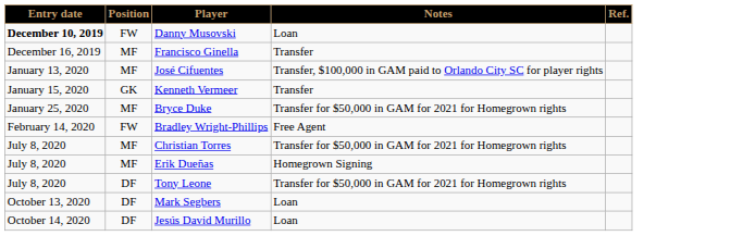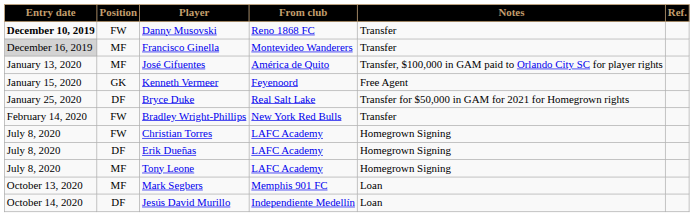+ column: From club | Reno 1868 FC | Montevideo Wanderers | América de Quito | Feyenoord | Real Salt Lake | New York Red Bulls | LAFC Academy | LAFC Academy | LAFC Academy | Memphis 901 FC | Independiente Medellín
Danny Musovski | Notes: Loan -> Transfer
Francisco Ginella | Entry date: no background -> lightgrey background
Kenneth Vermeer | Notes: Transfer -> Free Agent
Bryce Duke | Position: MF -> DF
Bradley Wright-Phillips | Notes: Free Agent -> Transfer
Christian Torres | Position: MF -> FW
Christian Torres | Notes: Transfer for $50,000 in GAM for 2021 for Homegrown rights -> Homegrown Signing
Erik Dueñas | Position: MF -> DF
Tony Leone | Position: DF -> MF
Tony Leone | Notes: Transfer for $50,000 in GAM for 2021 for Homegrown rights -> Homegrown Signing
Mark Segbers | Position: DF -> MF
